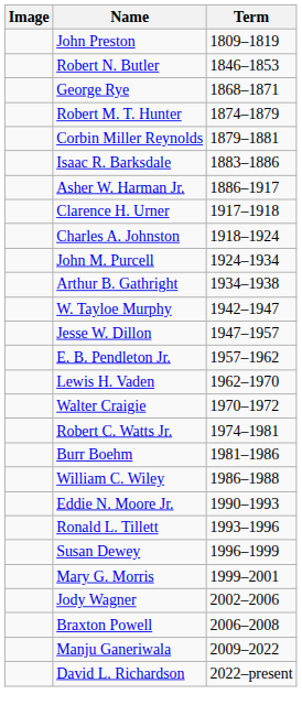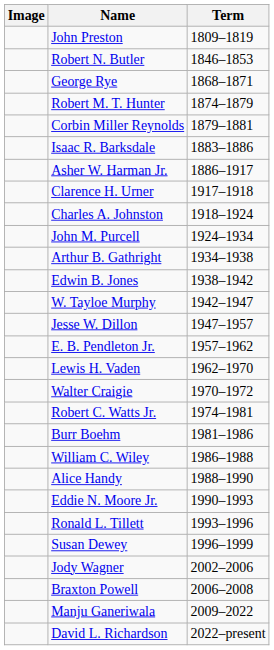+ row: Edwin B. Jones | 1938–1942
+ row: Alice Handy | 1988–1990
- row: Mary G. Morris | 1999–2001
